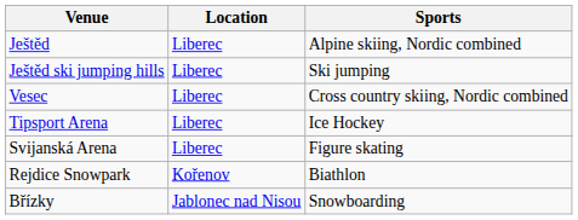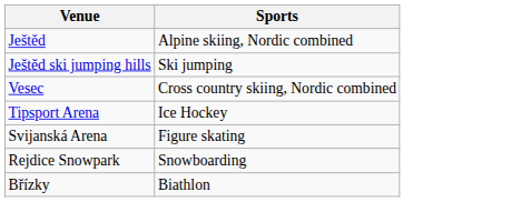- column: Location | Liberec | Liberec | Liberec | Liberec | Liberec | Kořenov | Jablonec nad Nisou
Rejdice Snowpark | Sports: Biathlon -> Snowboarding
Břízky | Sports: Snowboarding -> Biathlon
